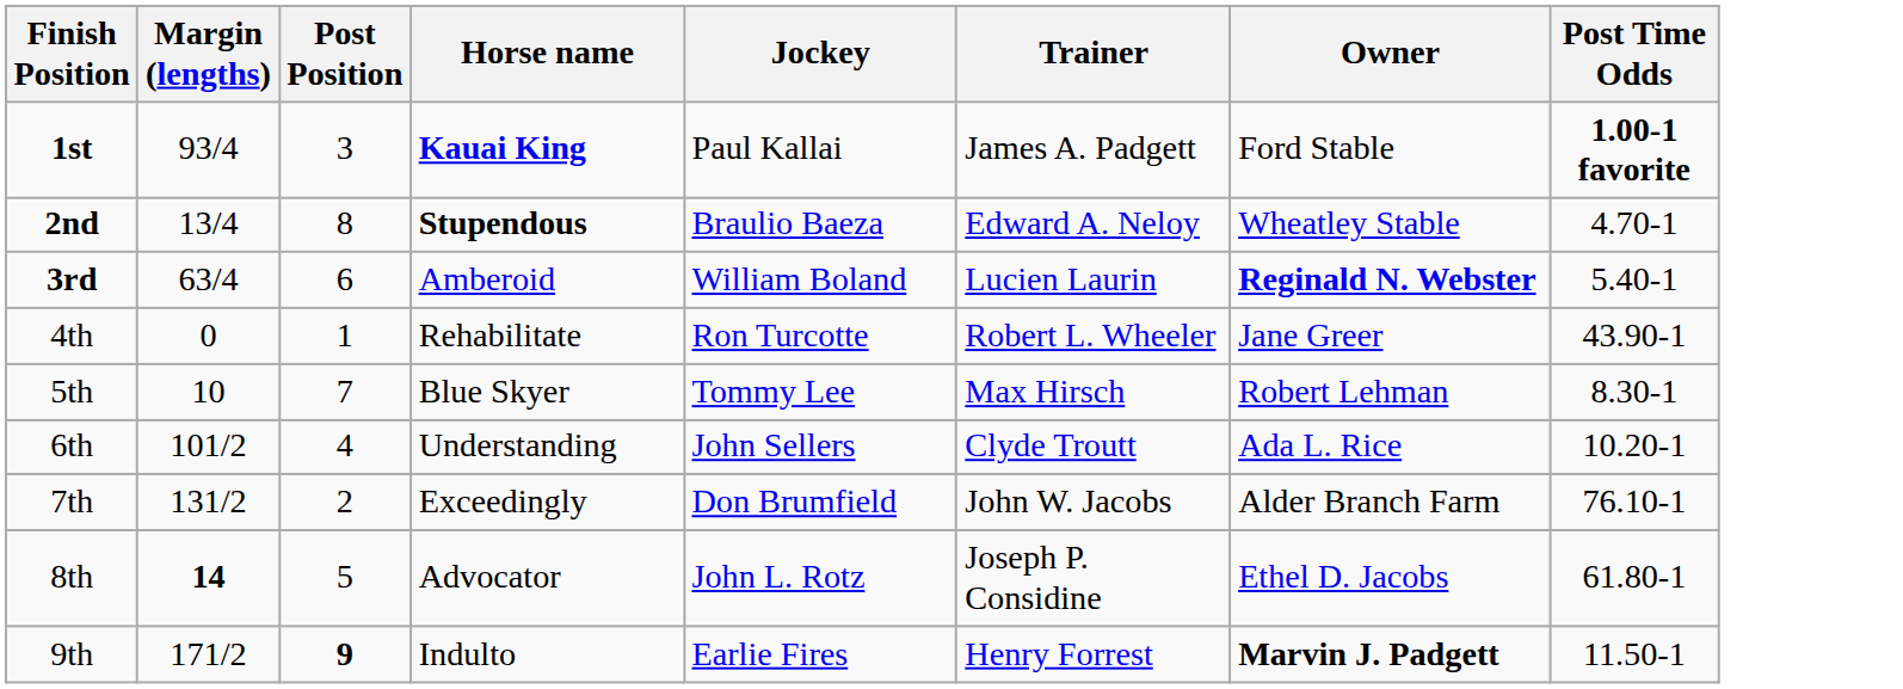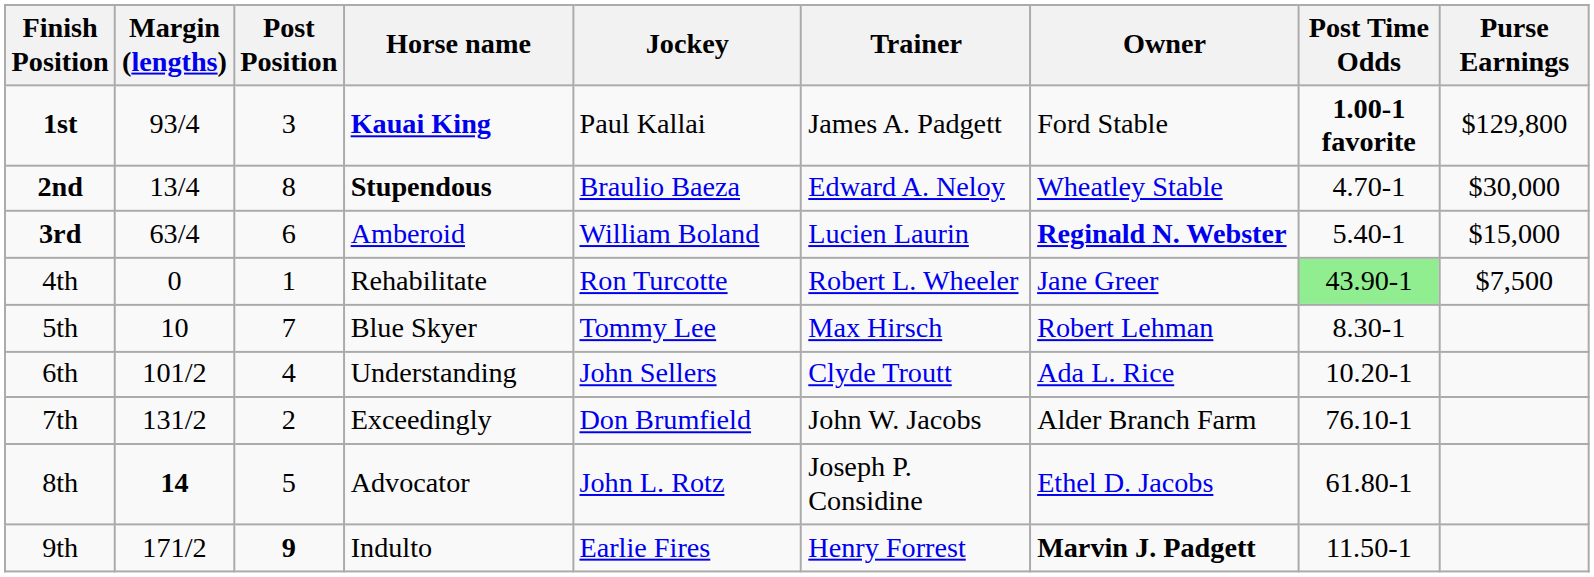+ column: Purse Earnings | $129,800 | $30,000 | $15,000 | $7,500
4th | Post Time Odds: no background -> lightgreen background
